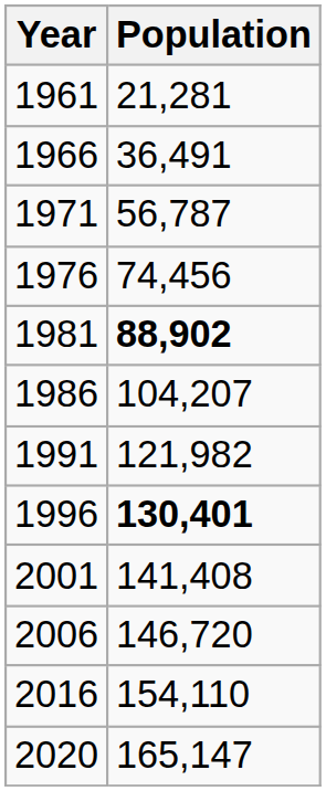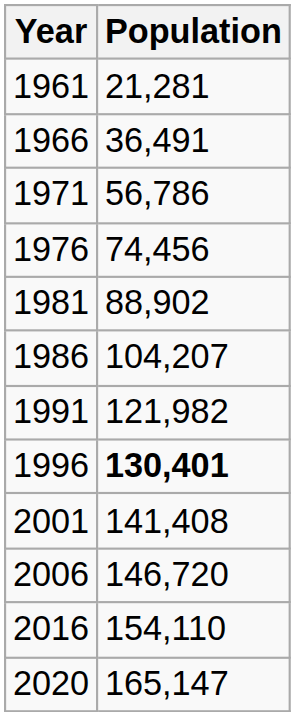1971 | Population: 56,787 -> 56,786
1981 | Population: bold -> normal
